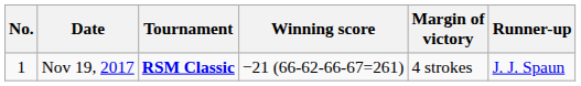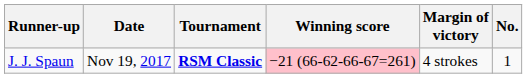columns swapped: No. <-> Runner-up
Nov 19, 2017 | Winning score: no background -> pink background
